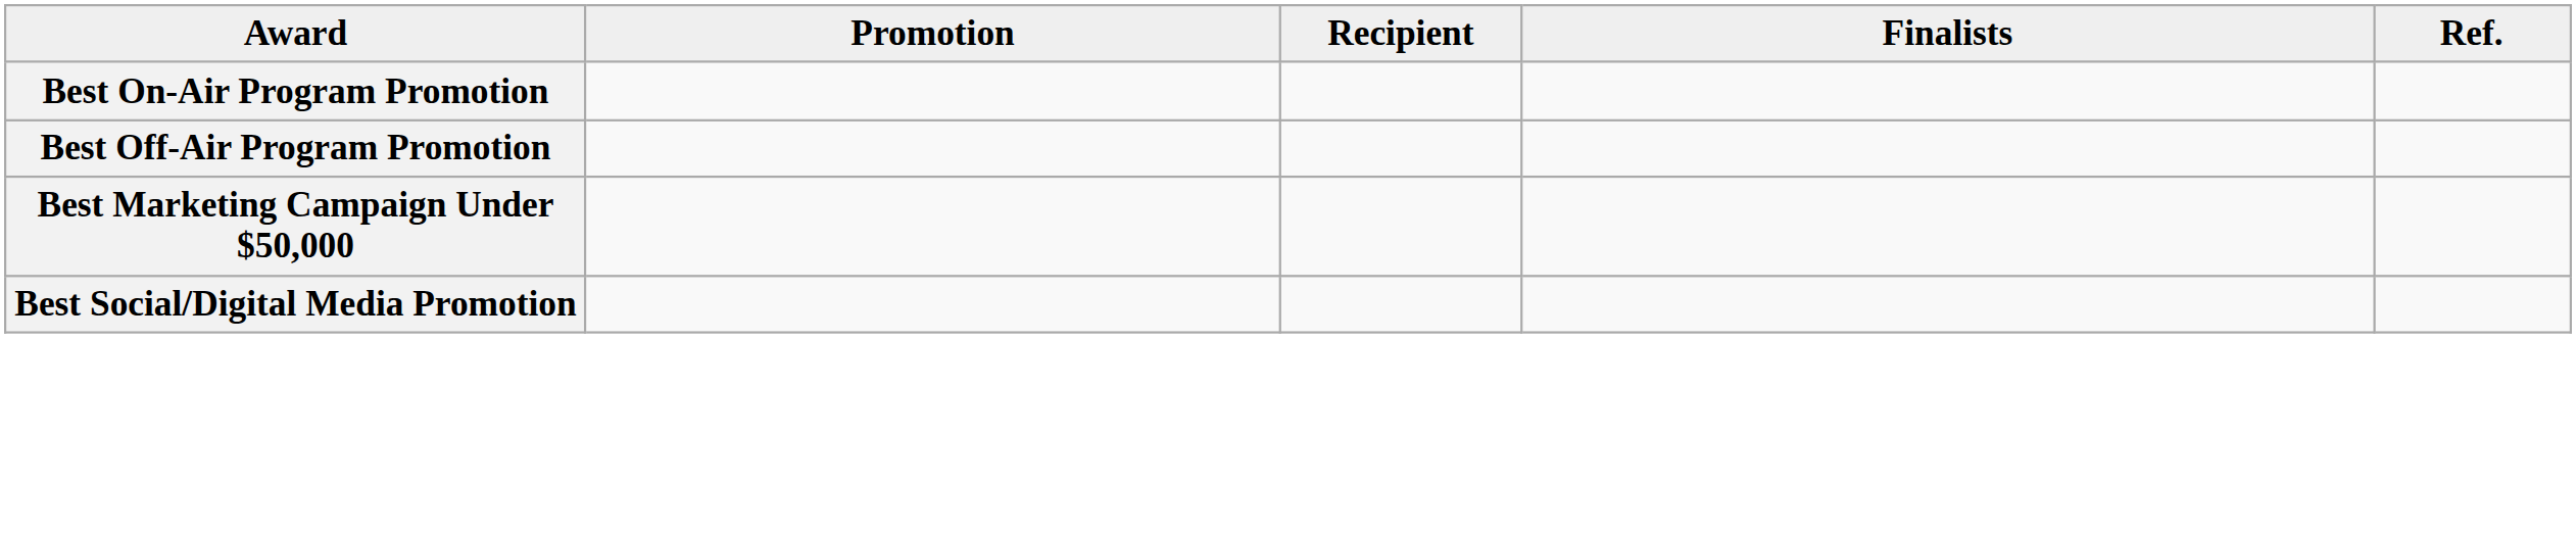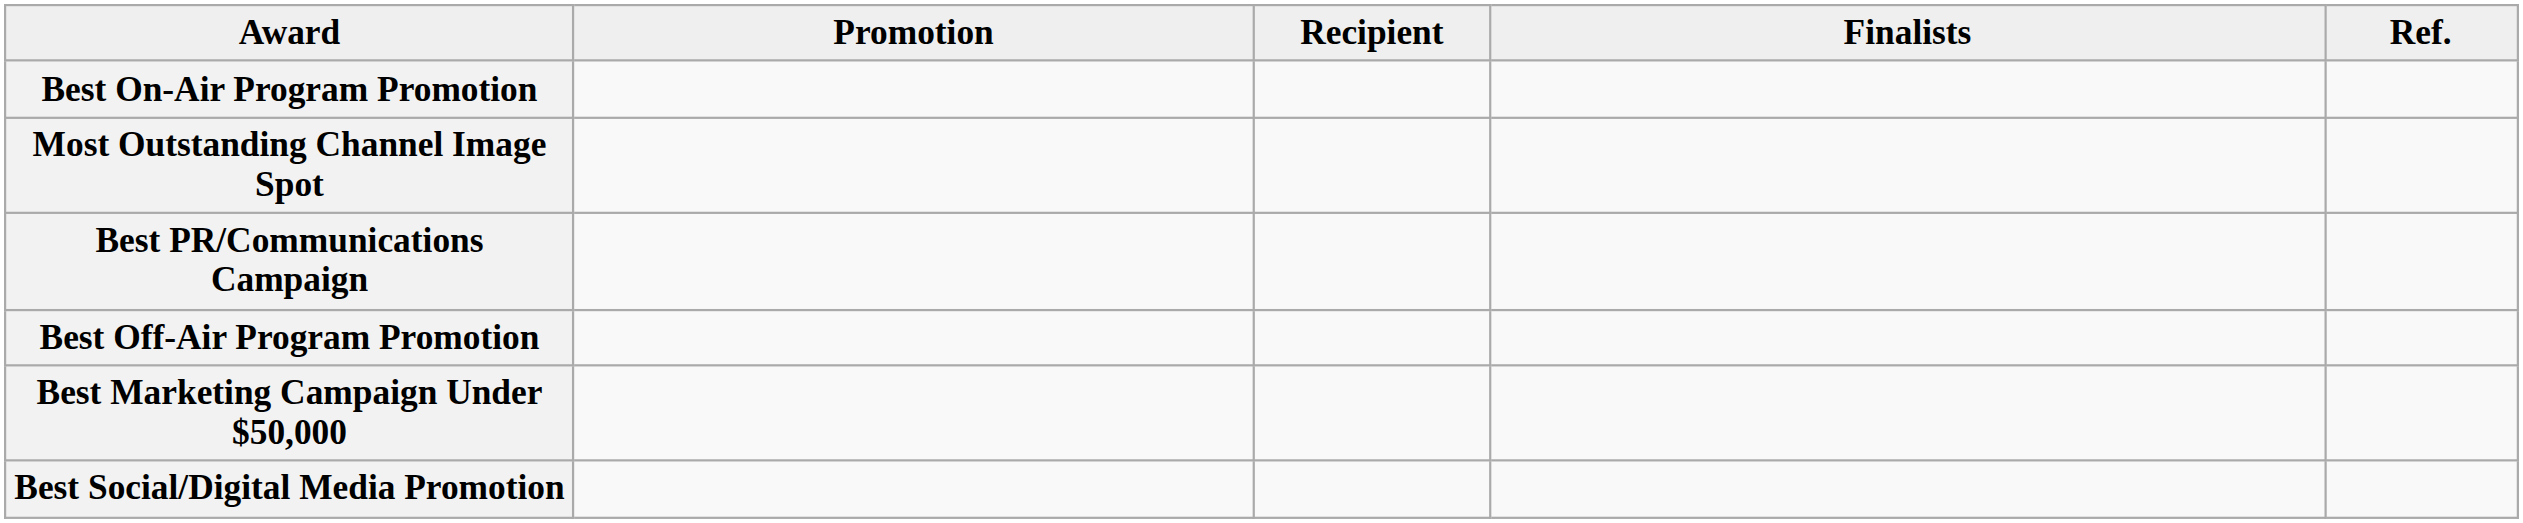+ row: Most Outstanding Channel Image Spot
+ row: Best PR/Communications Campaign
